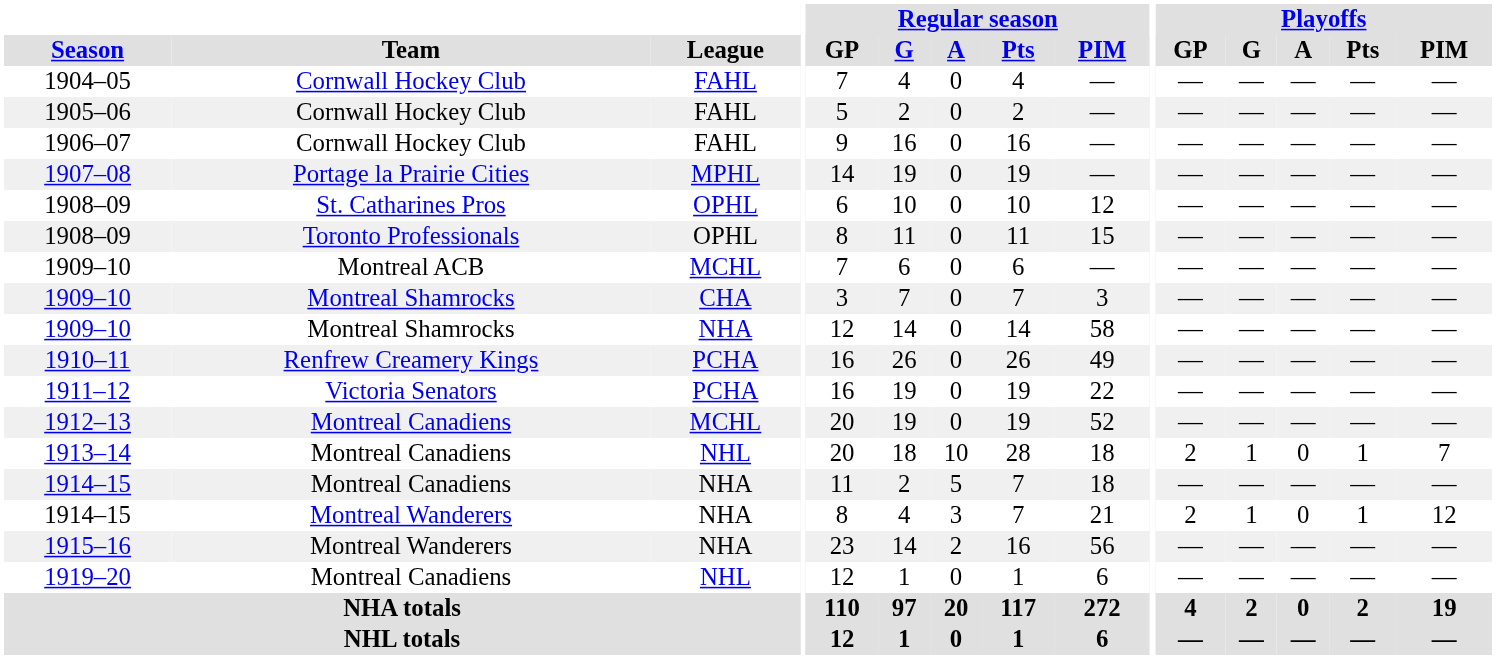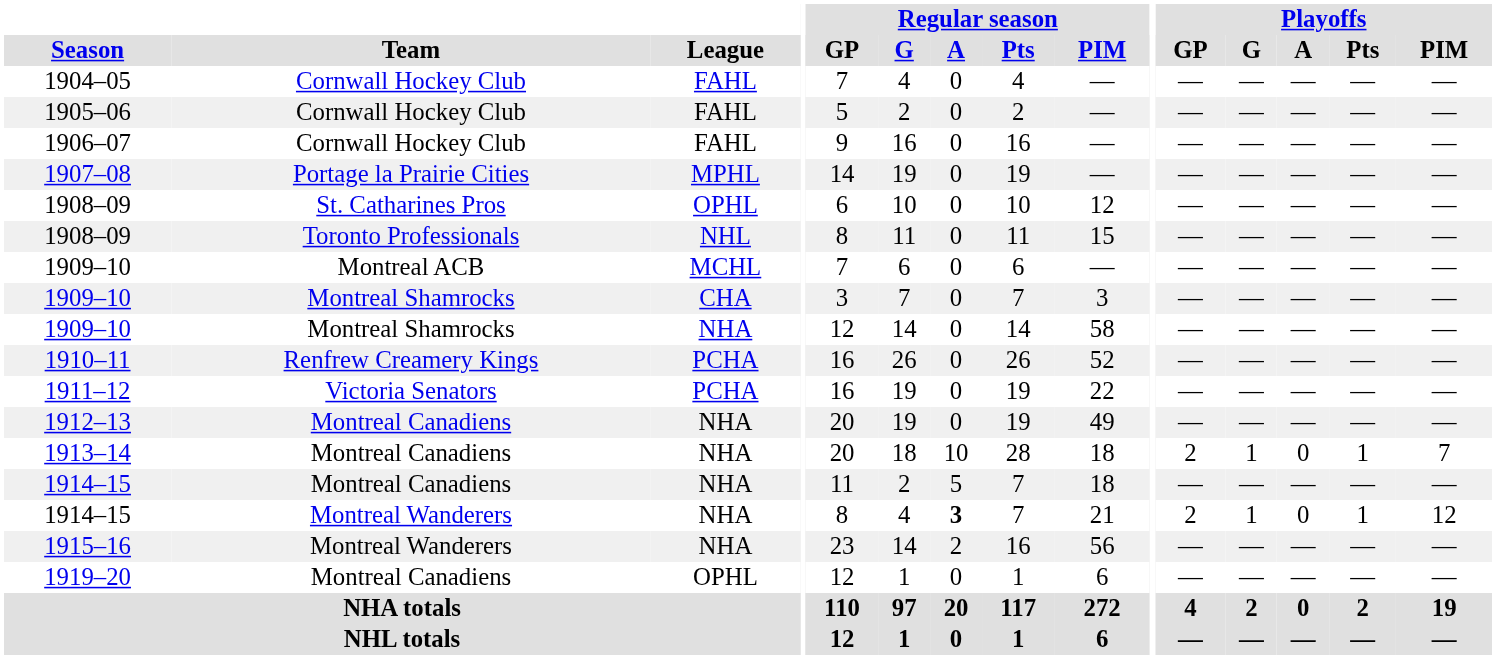1908–09 / Toronto Professionals | League: OPHL -> NHL
1910–11 | Regular season / PIM: 49 -> 52
1912–13 | League: MCHL -> NHA
1912–13 | Regular season / PIM: 52 -> 49
1913–14 | League: NHL -> NHA
1914–15 / Montreal Wanderers | Regular season / A: normal -> bold
1919–20 | League: NHL -> OPHL
